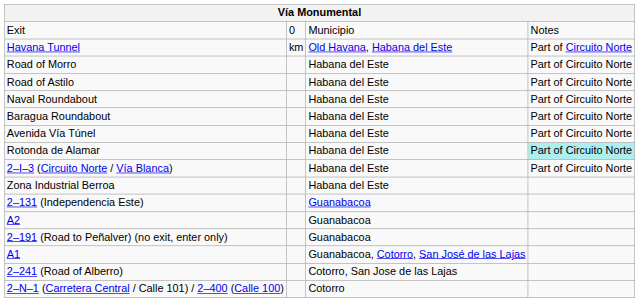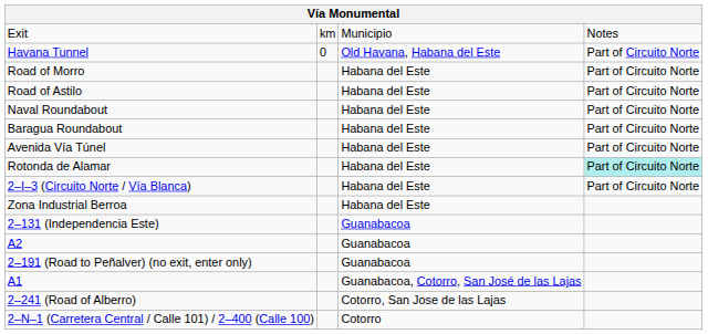Exit | column 2: 0 -> km
Havana Tunnel | column 2: km -> 0
